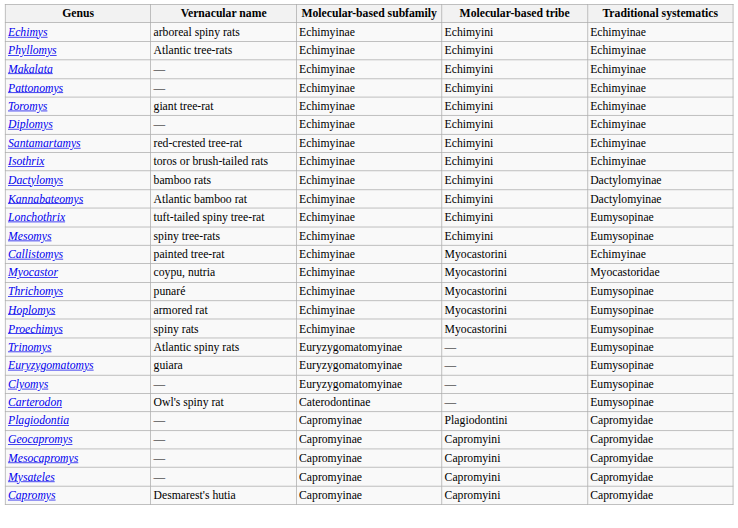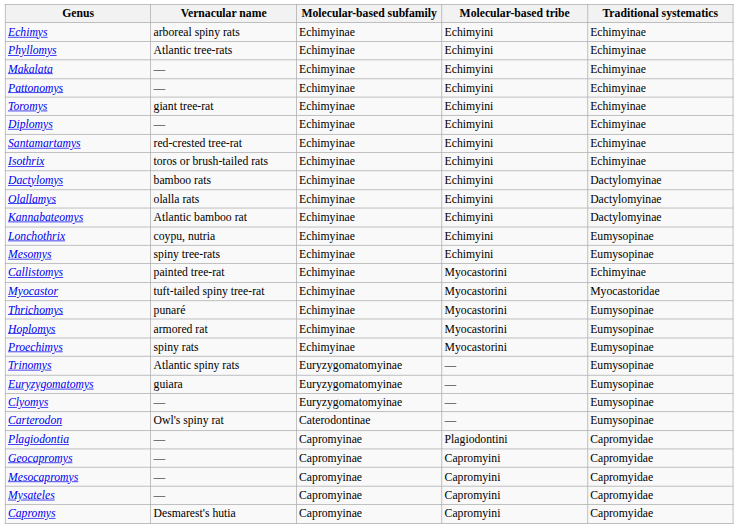+ row: Olallamys | olalla rats | Echimyinae | Echimyini | Dactylomyinae
Lonchothrix | Vernacular name: tuft-tailed spiny tree-rat -> coypu, nutria
Myocastor | Vernacular name: coypu, nutria -> tuft-tailed spiny tree-rat
